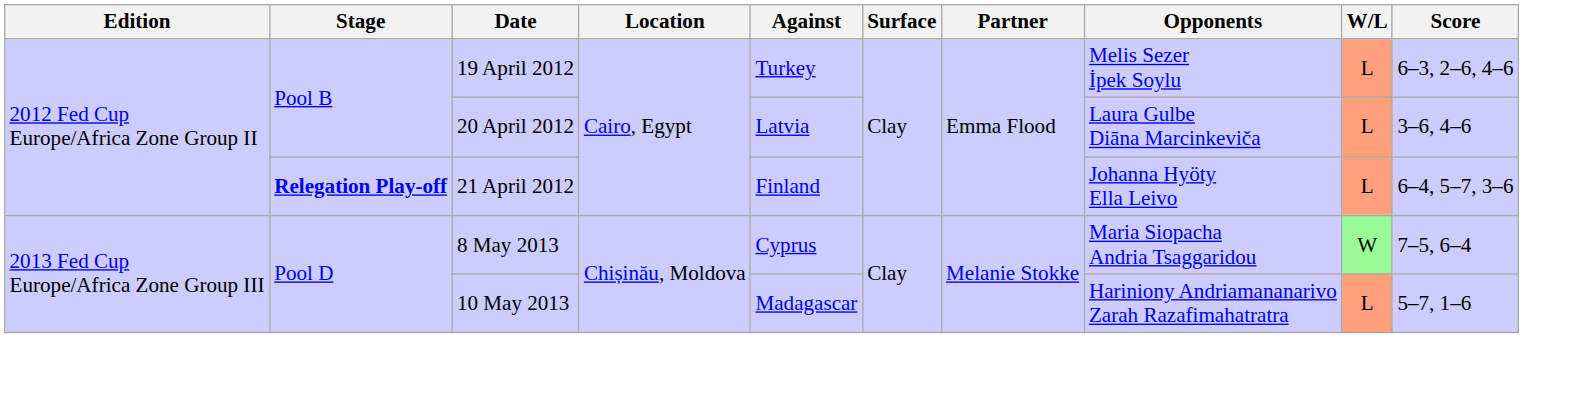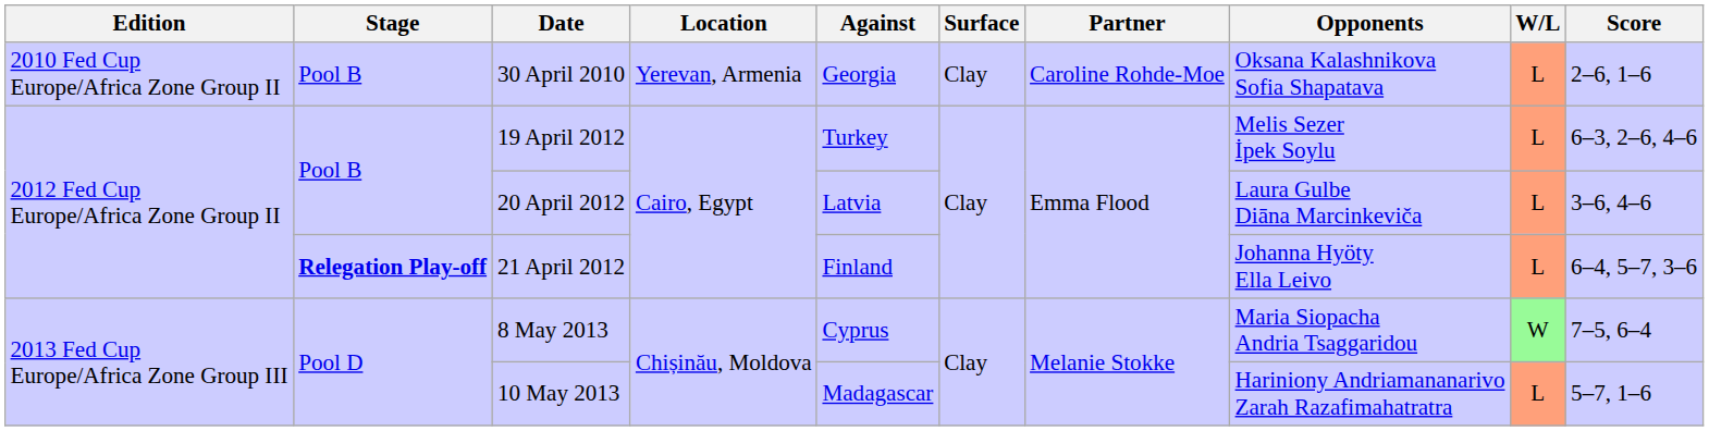+ row: 2010 Fed Cup Europe/Africa Zone Group II | Pool B | 30 April 2010 | Yerevan, Armenia | Georgia | Clay | Caroline Rohde-Moe | Oksana Kalashnikova Sofia Shapatava | L | 2–6, 1–6
